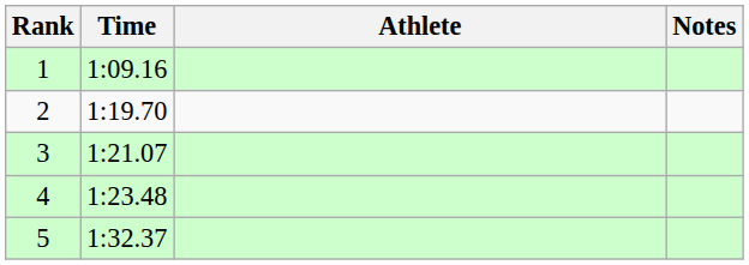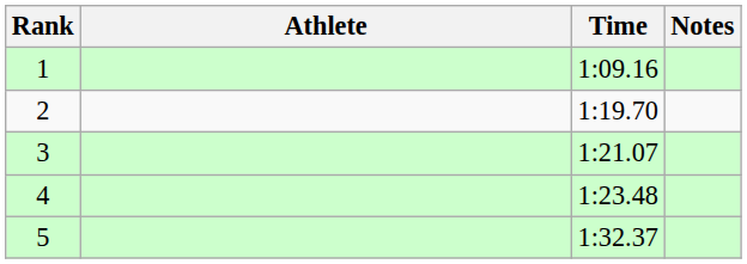columns swapped: Athlete <-> Time
